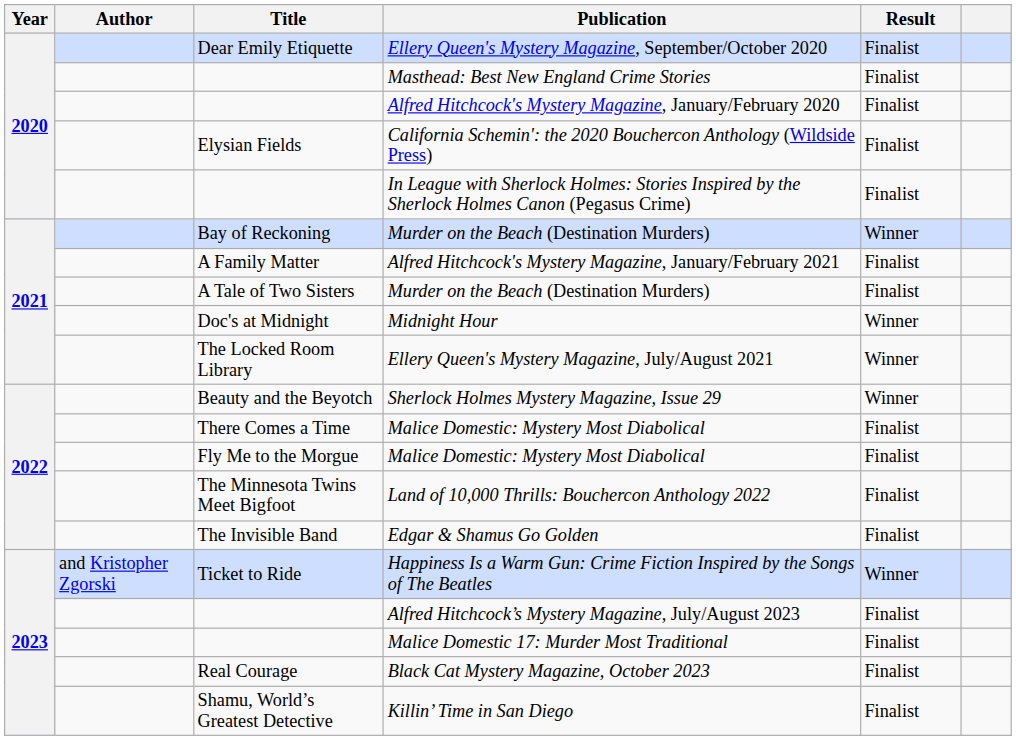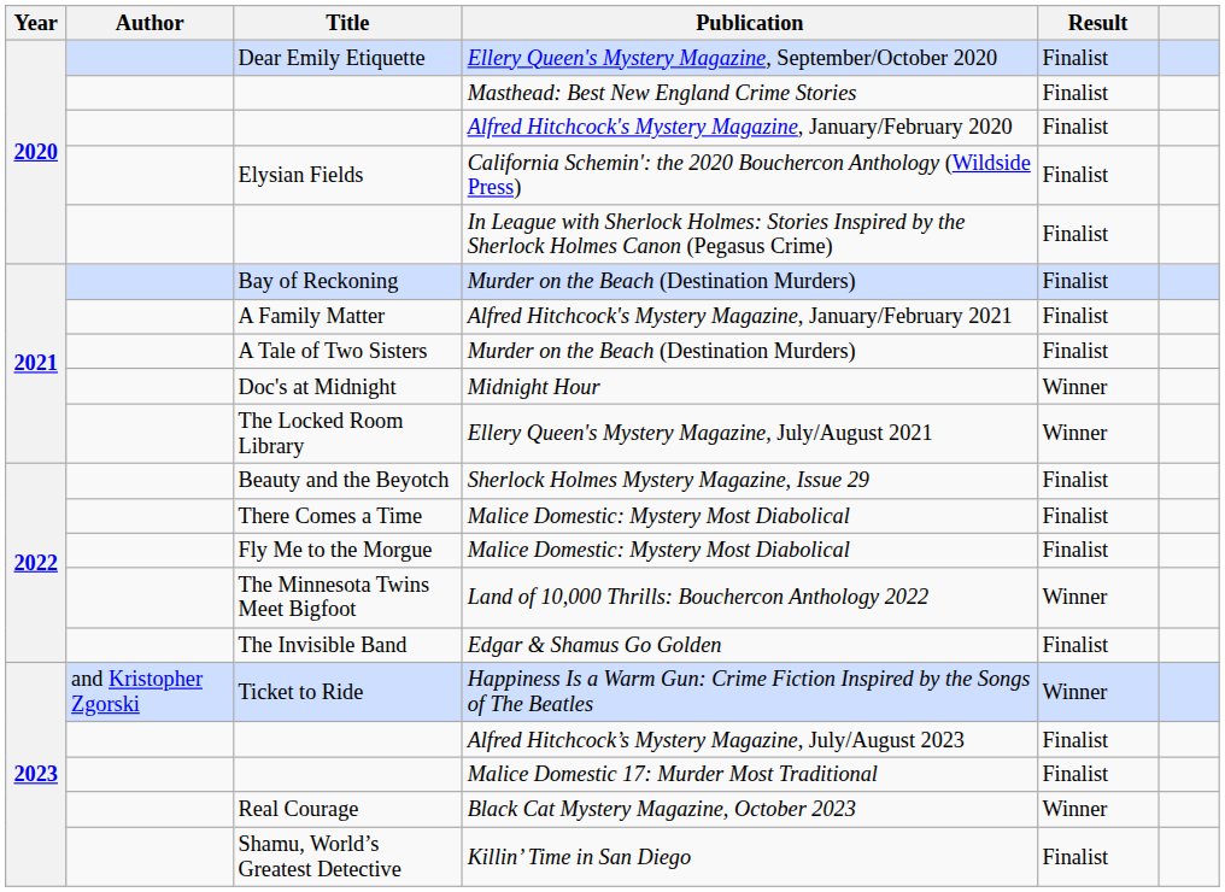Bay of Reckoning / Murder on the Beach (Destination Murders) | Result: Winner -> Finalist
Sherlock Holmes Mystery Magazine, Issue 29 | Result: Winner -> Finalist
Land of 10,000 Thrills: Bouchercon Anthology 2022 | Result: Finalist -> Winner
Black Cat Mystery Magazine, October 2023 | Result: Finalist -> Winner
